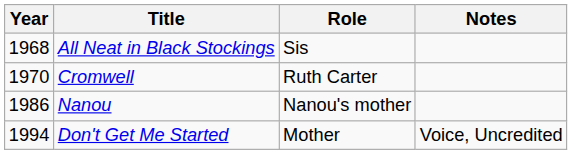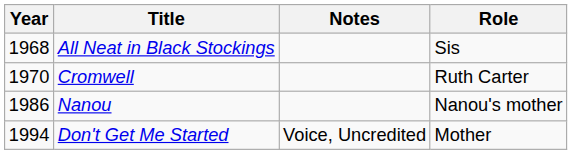columns swapped: Role <-> Notes
